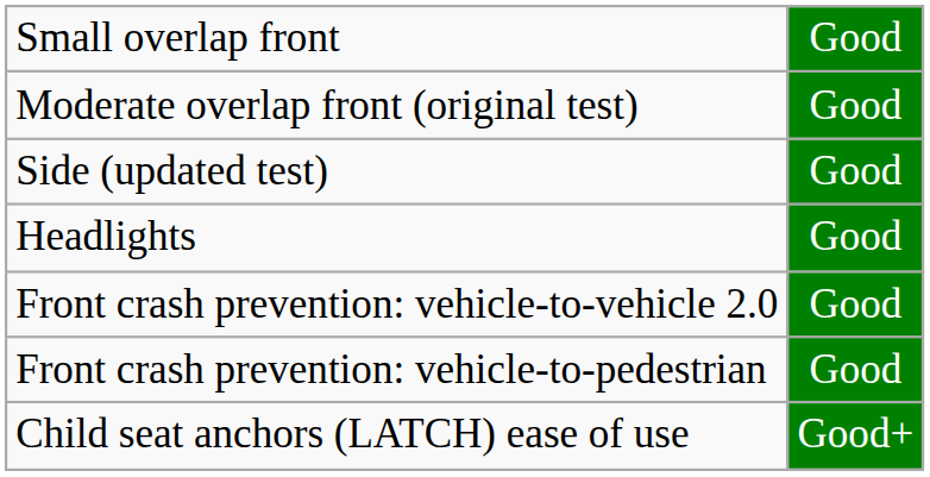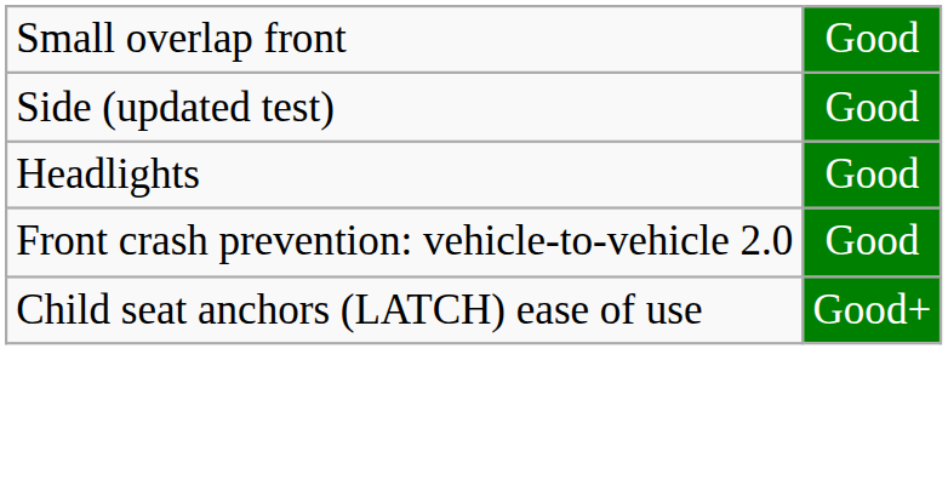- row: Moderate overlap front (original test) | Good
- row: Front crash prevention: vehicle-to-pedestrian | Good
